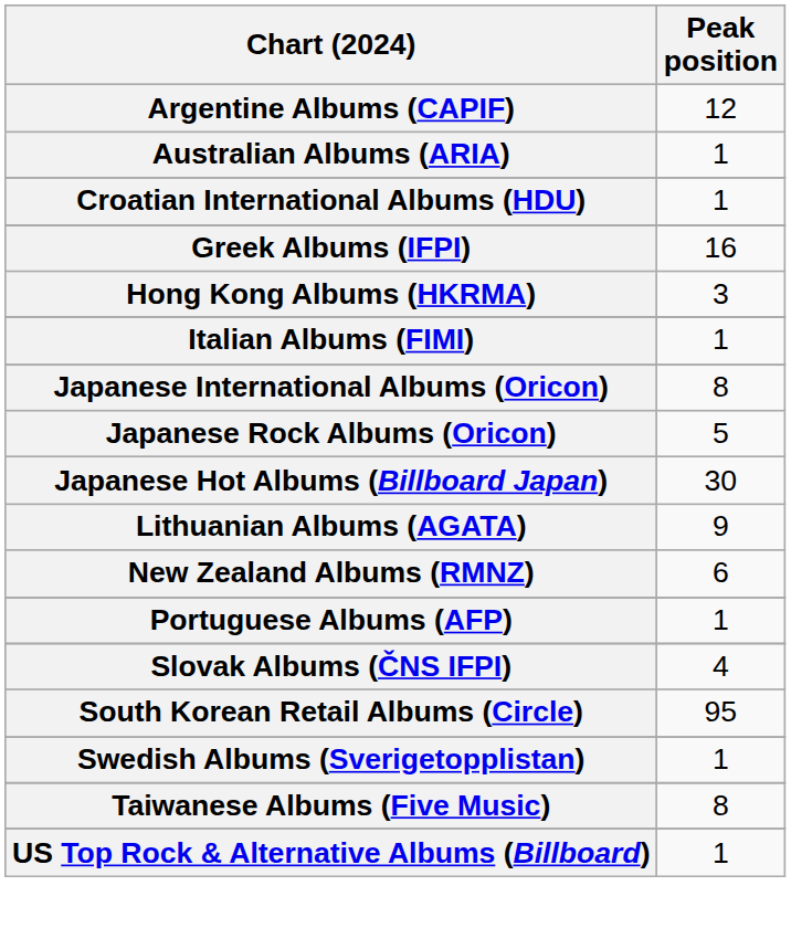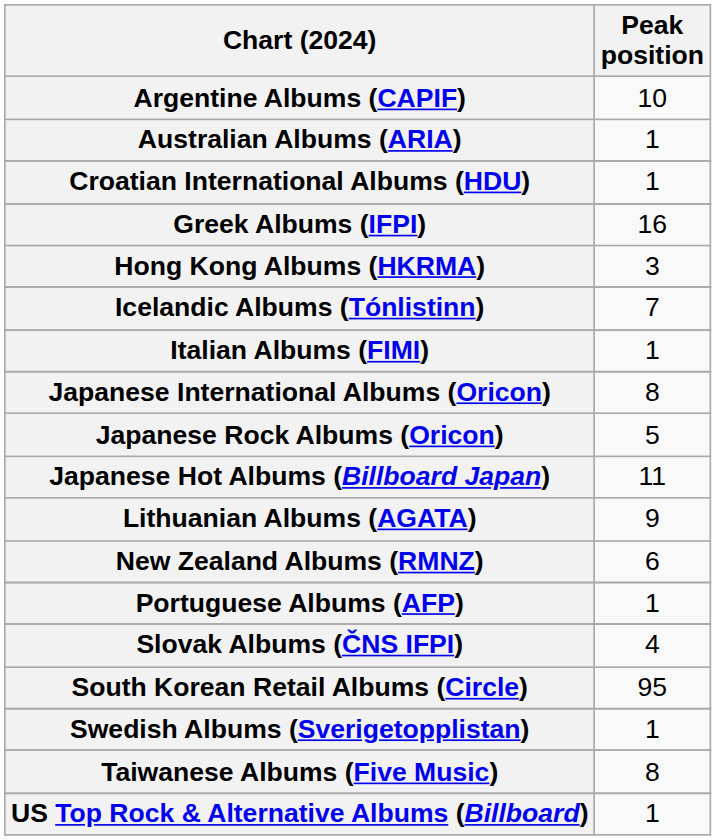Argentine Albums (CAPIF) | Peak position: 12 -> 10
+ row: Icelandic Albums (Tónlistinn) | 7
Japanese Hot Albums (Billboard Japan) | Peak position: 30 -> 11
